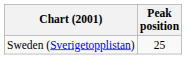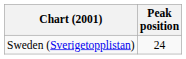Sweden (Sverigetopplistan) | Peak position: 25 -> 24
